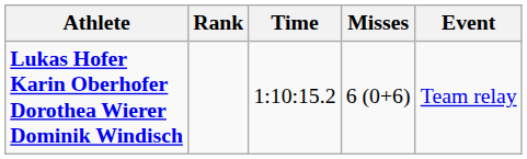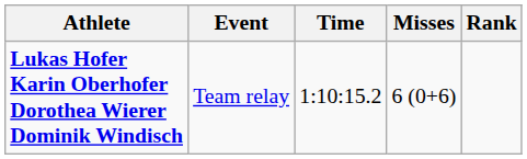columns swapped: Event <-> Rank
